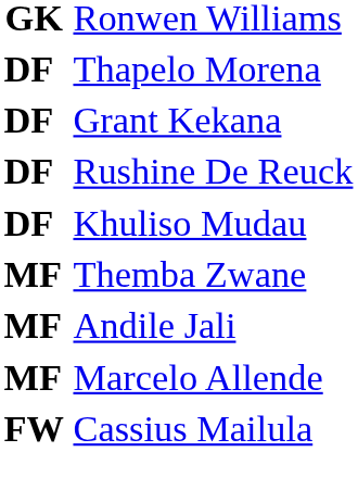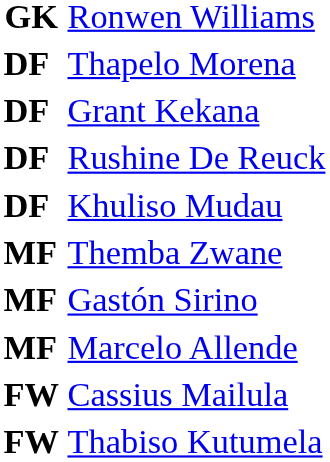- row: MF | Andile Jali
+ row: MF | Gastón Sirino
+ row: FW | Thabiso Kutumela
